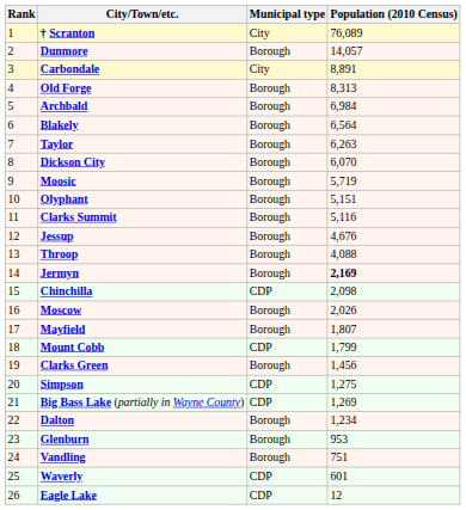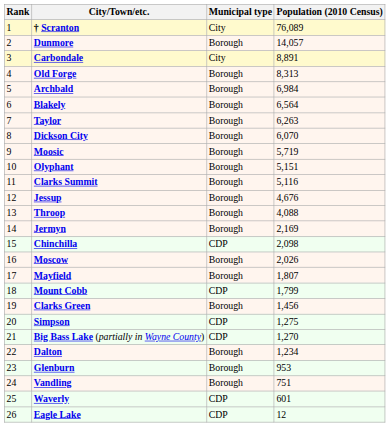Jermyn | Population (2010 Census): bold -> normal
Big Bass Lake (partially in Wayne County) | Population (2010 Census): 1,269 -> 1,270
